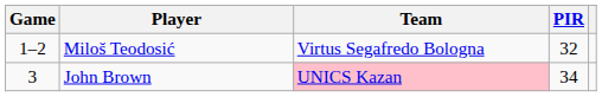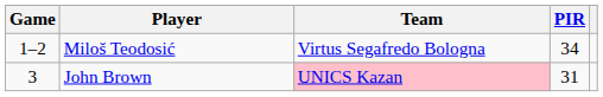Miloš Teodosić | PIR: 32 -> 34
John Brown | PIR: 34 -> 31
